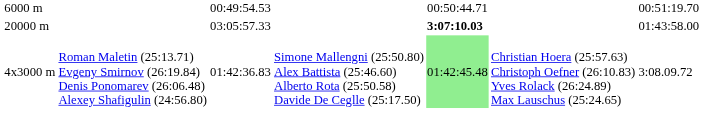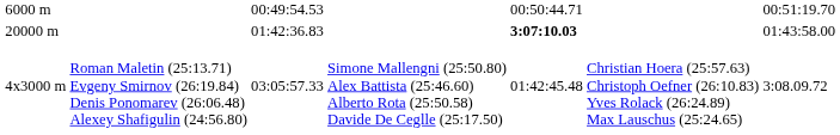20000 m | column 3: 03:05:57.33 -> 01:42:36.83
4x3000 m | column 3: 01:42:36.83 -> 03:05:57.33
4x3000 m | column 5: lightgreen background -> no background
